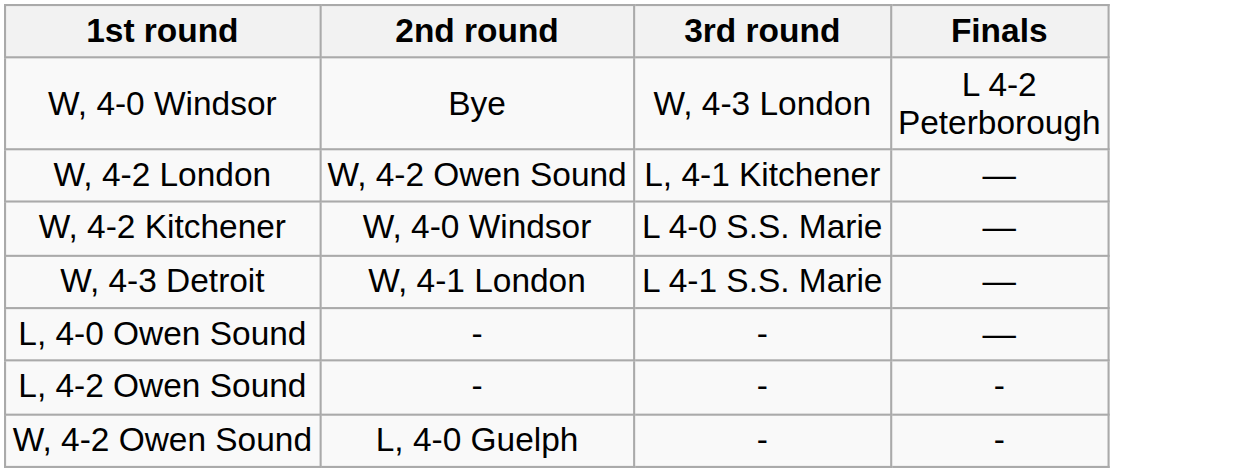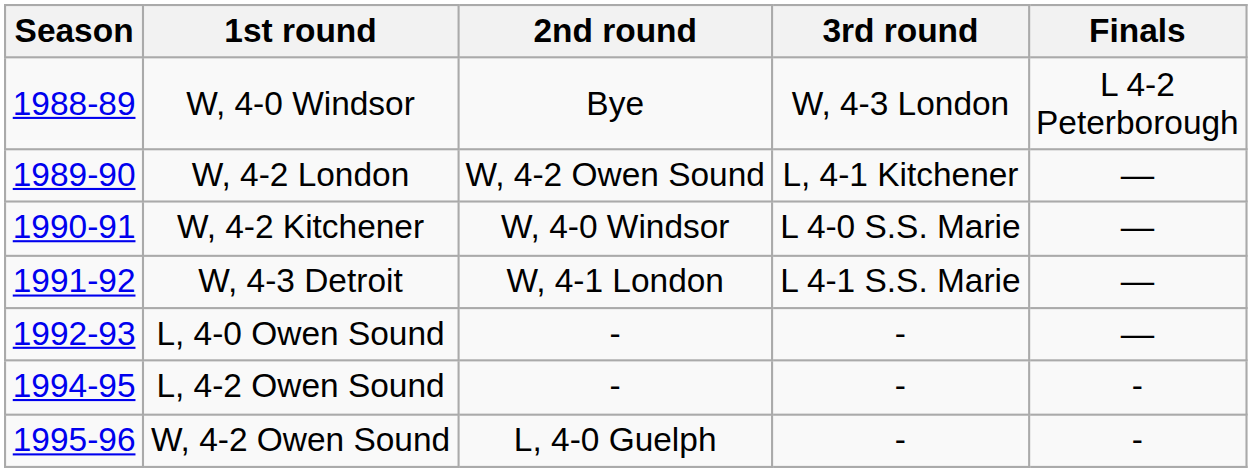+ column: Season | 1988-89 | 1989-90 | 1990-91 | 1991-92 | 1992-93 | 1994-95 | 1995-96
